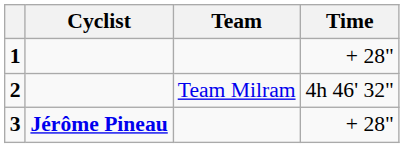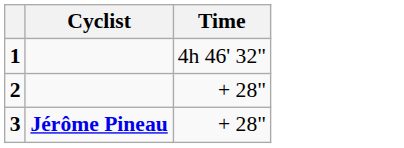- column: Team | Team Milram
1 | Time: + 28" -> 4h 46' 32"
2 | Time: 4h 46' 32" -> + 28"
